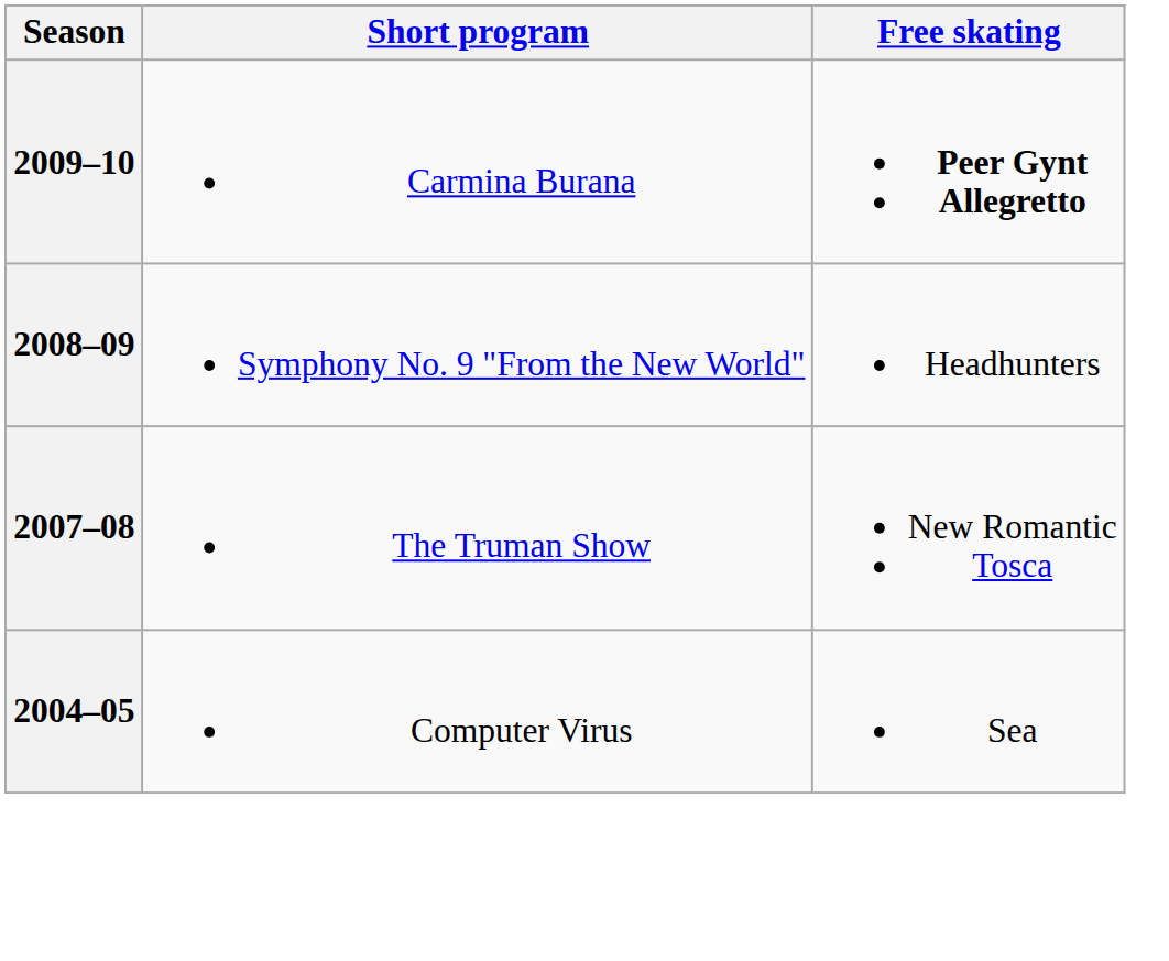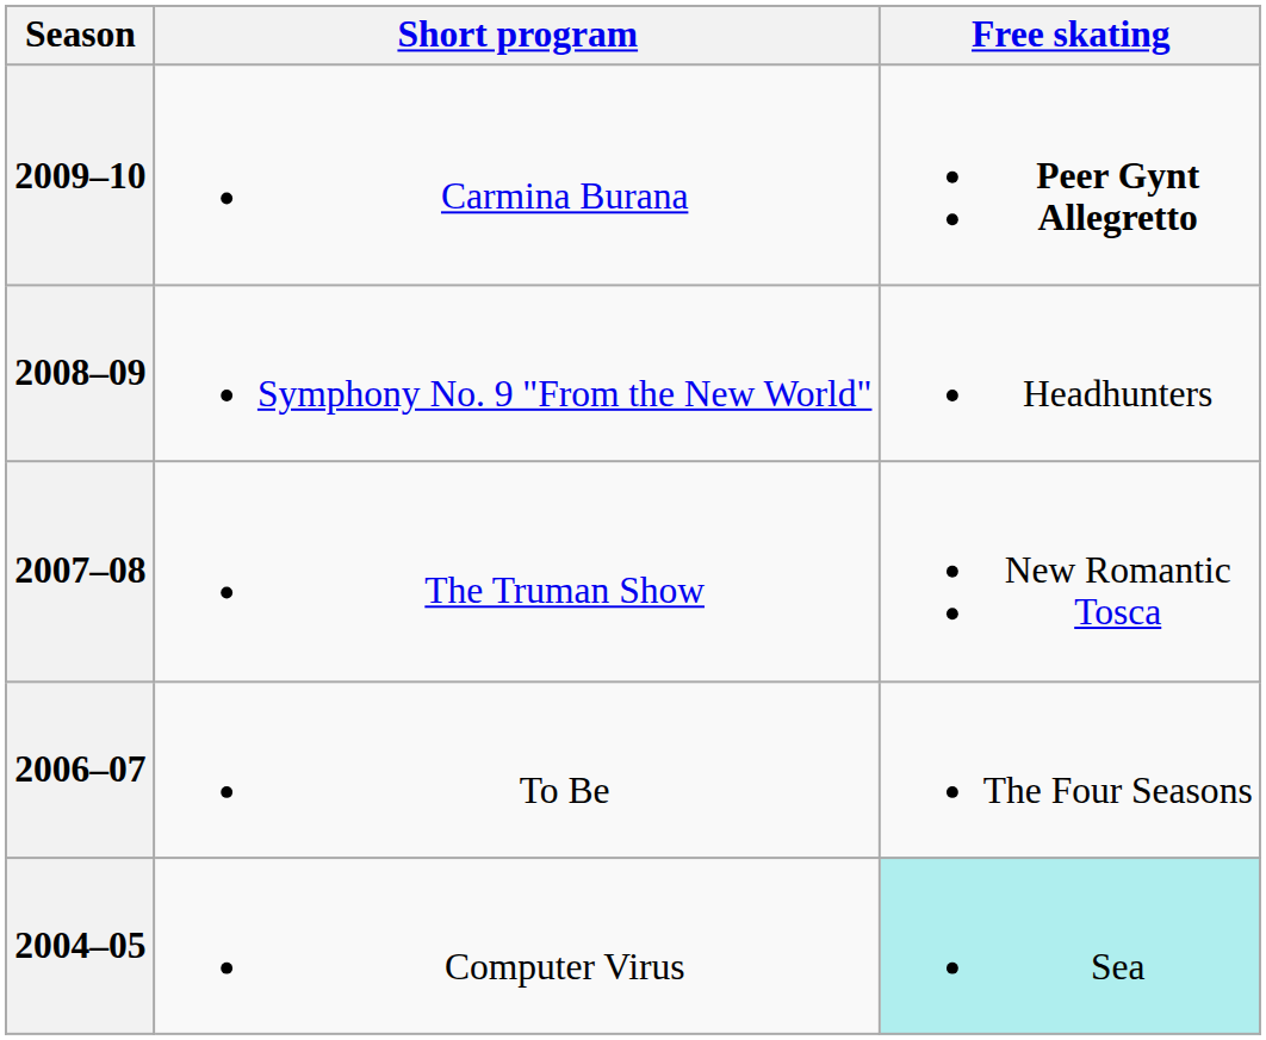+ row: 2006–07 | To Be | The Four Seasons
2004–05 | Free skating: no background -> paleturquoise background
